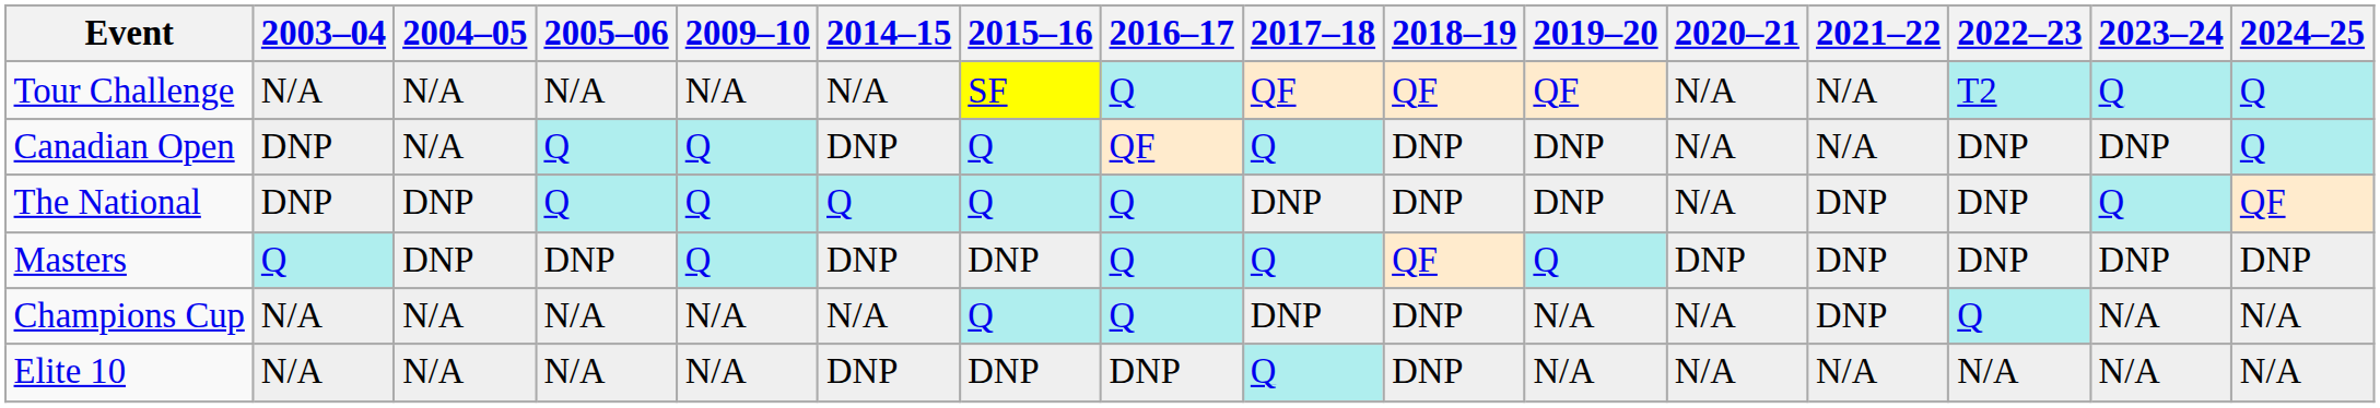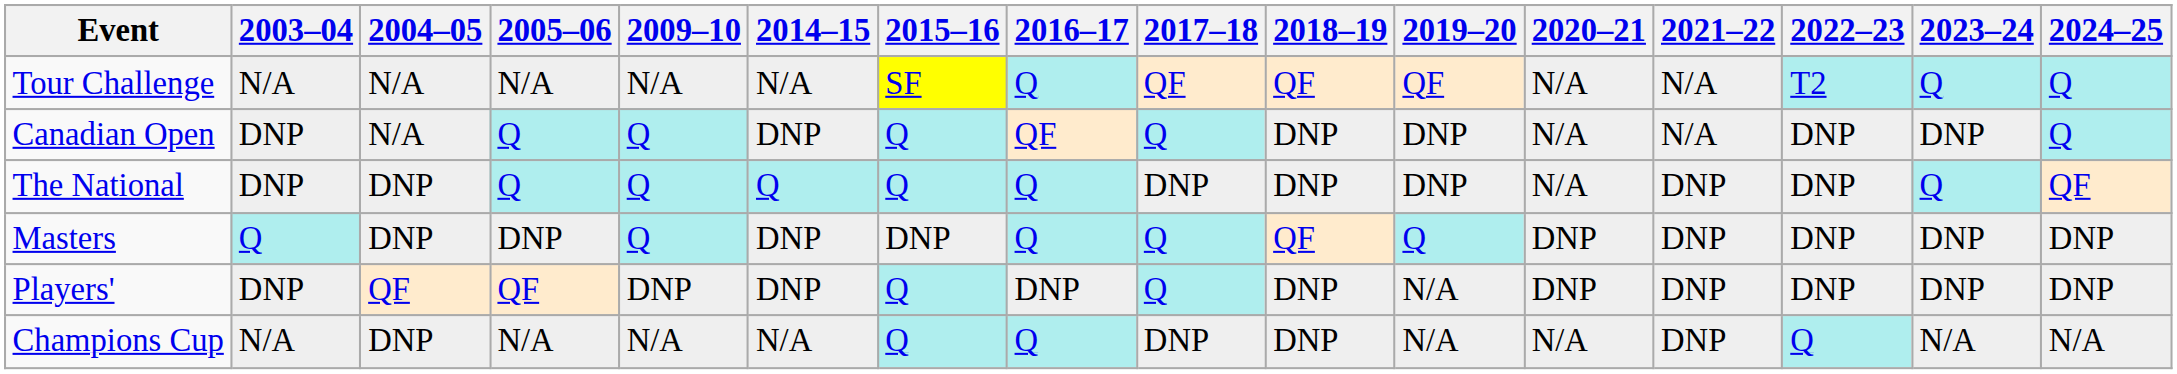+ row: Players' | DNP | QF | QF | DNP | DNP | Q | DNP | Q | DNP | N/A | DNP | DNP | DNP | DNP | DNP
Champions Cup | 2004–05: N/A -> DNP
- row: Elite 10 | N/A | N/A | N/A | N/A | DNP | DNP | DNP | Q | DNP | N/A | N/A | N/A | N/A | N/A | N/A
